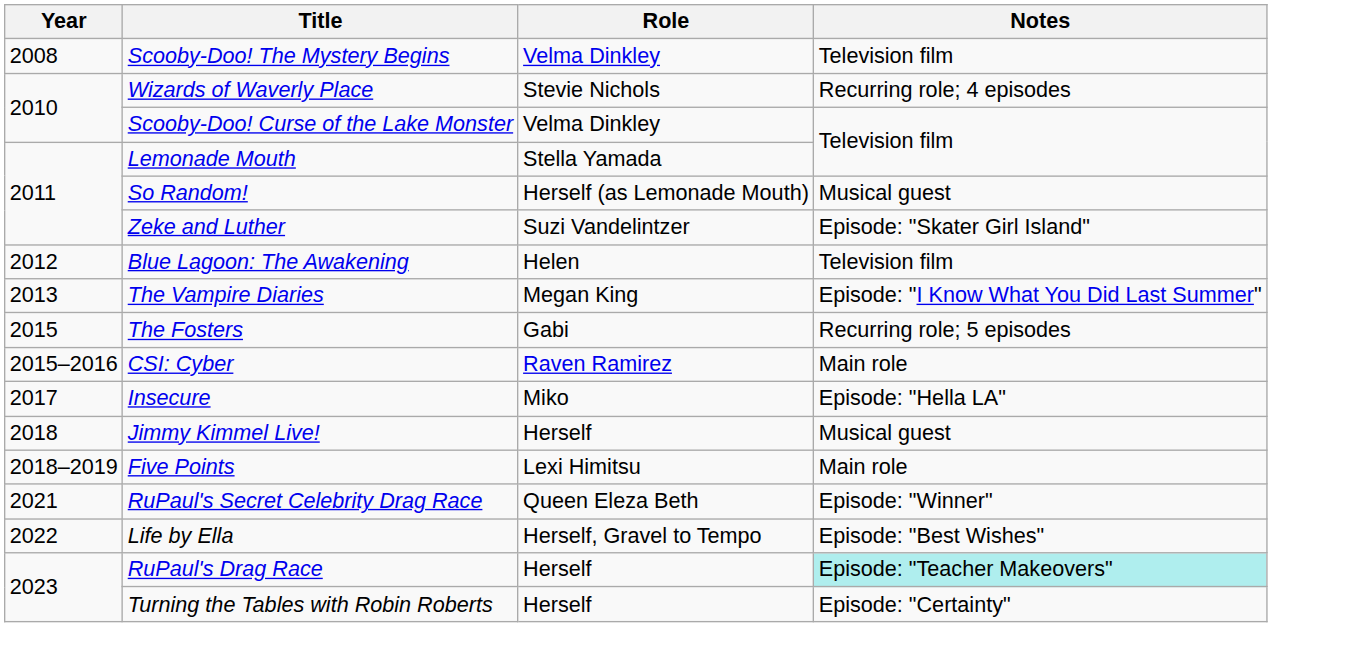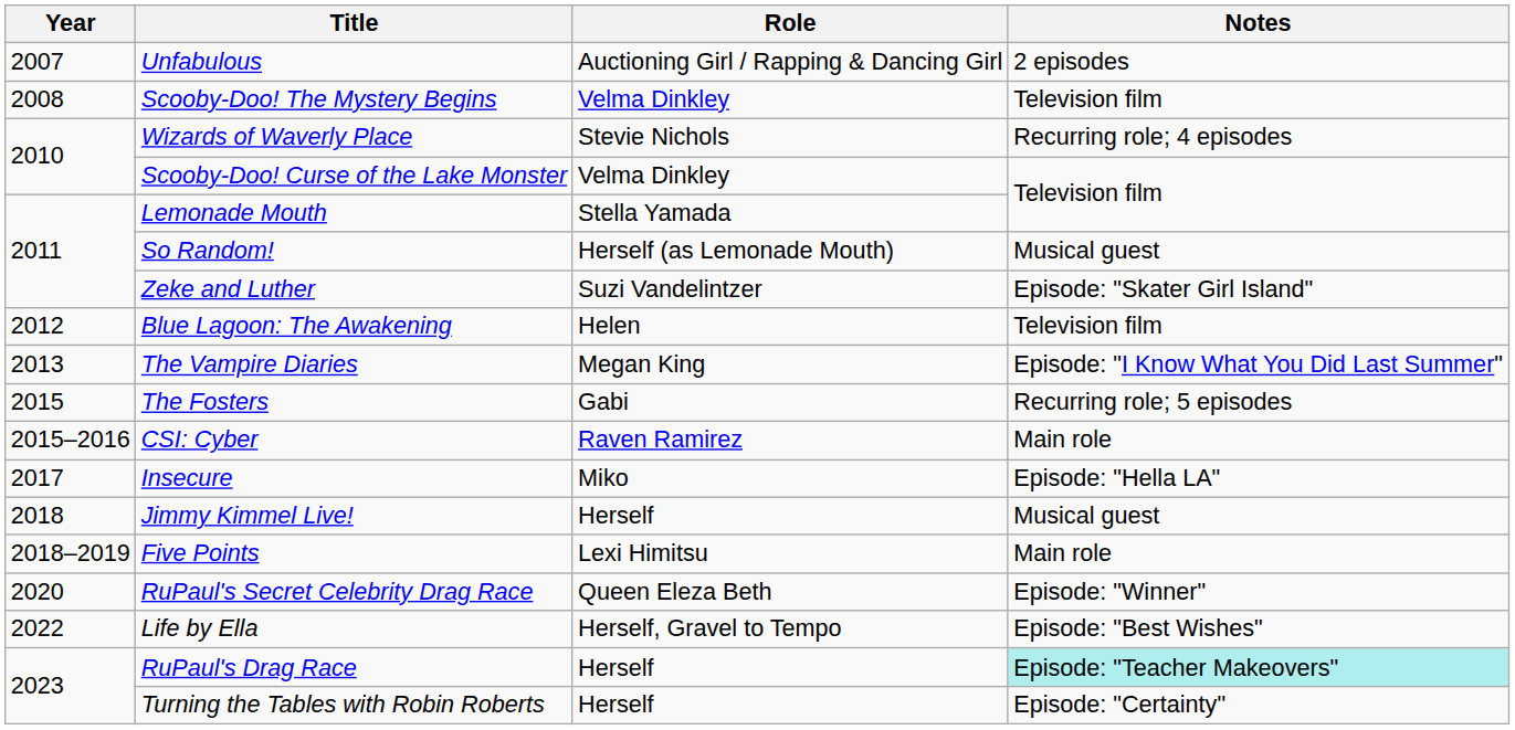+ row: 2007 | Unfabulous | Auctioning Girl / Rapping & Dancing Girl | 2 episodes
RuPaul's Secret Celebrity Drag Race | Year: 2021 -> 2020
